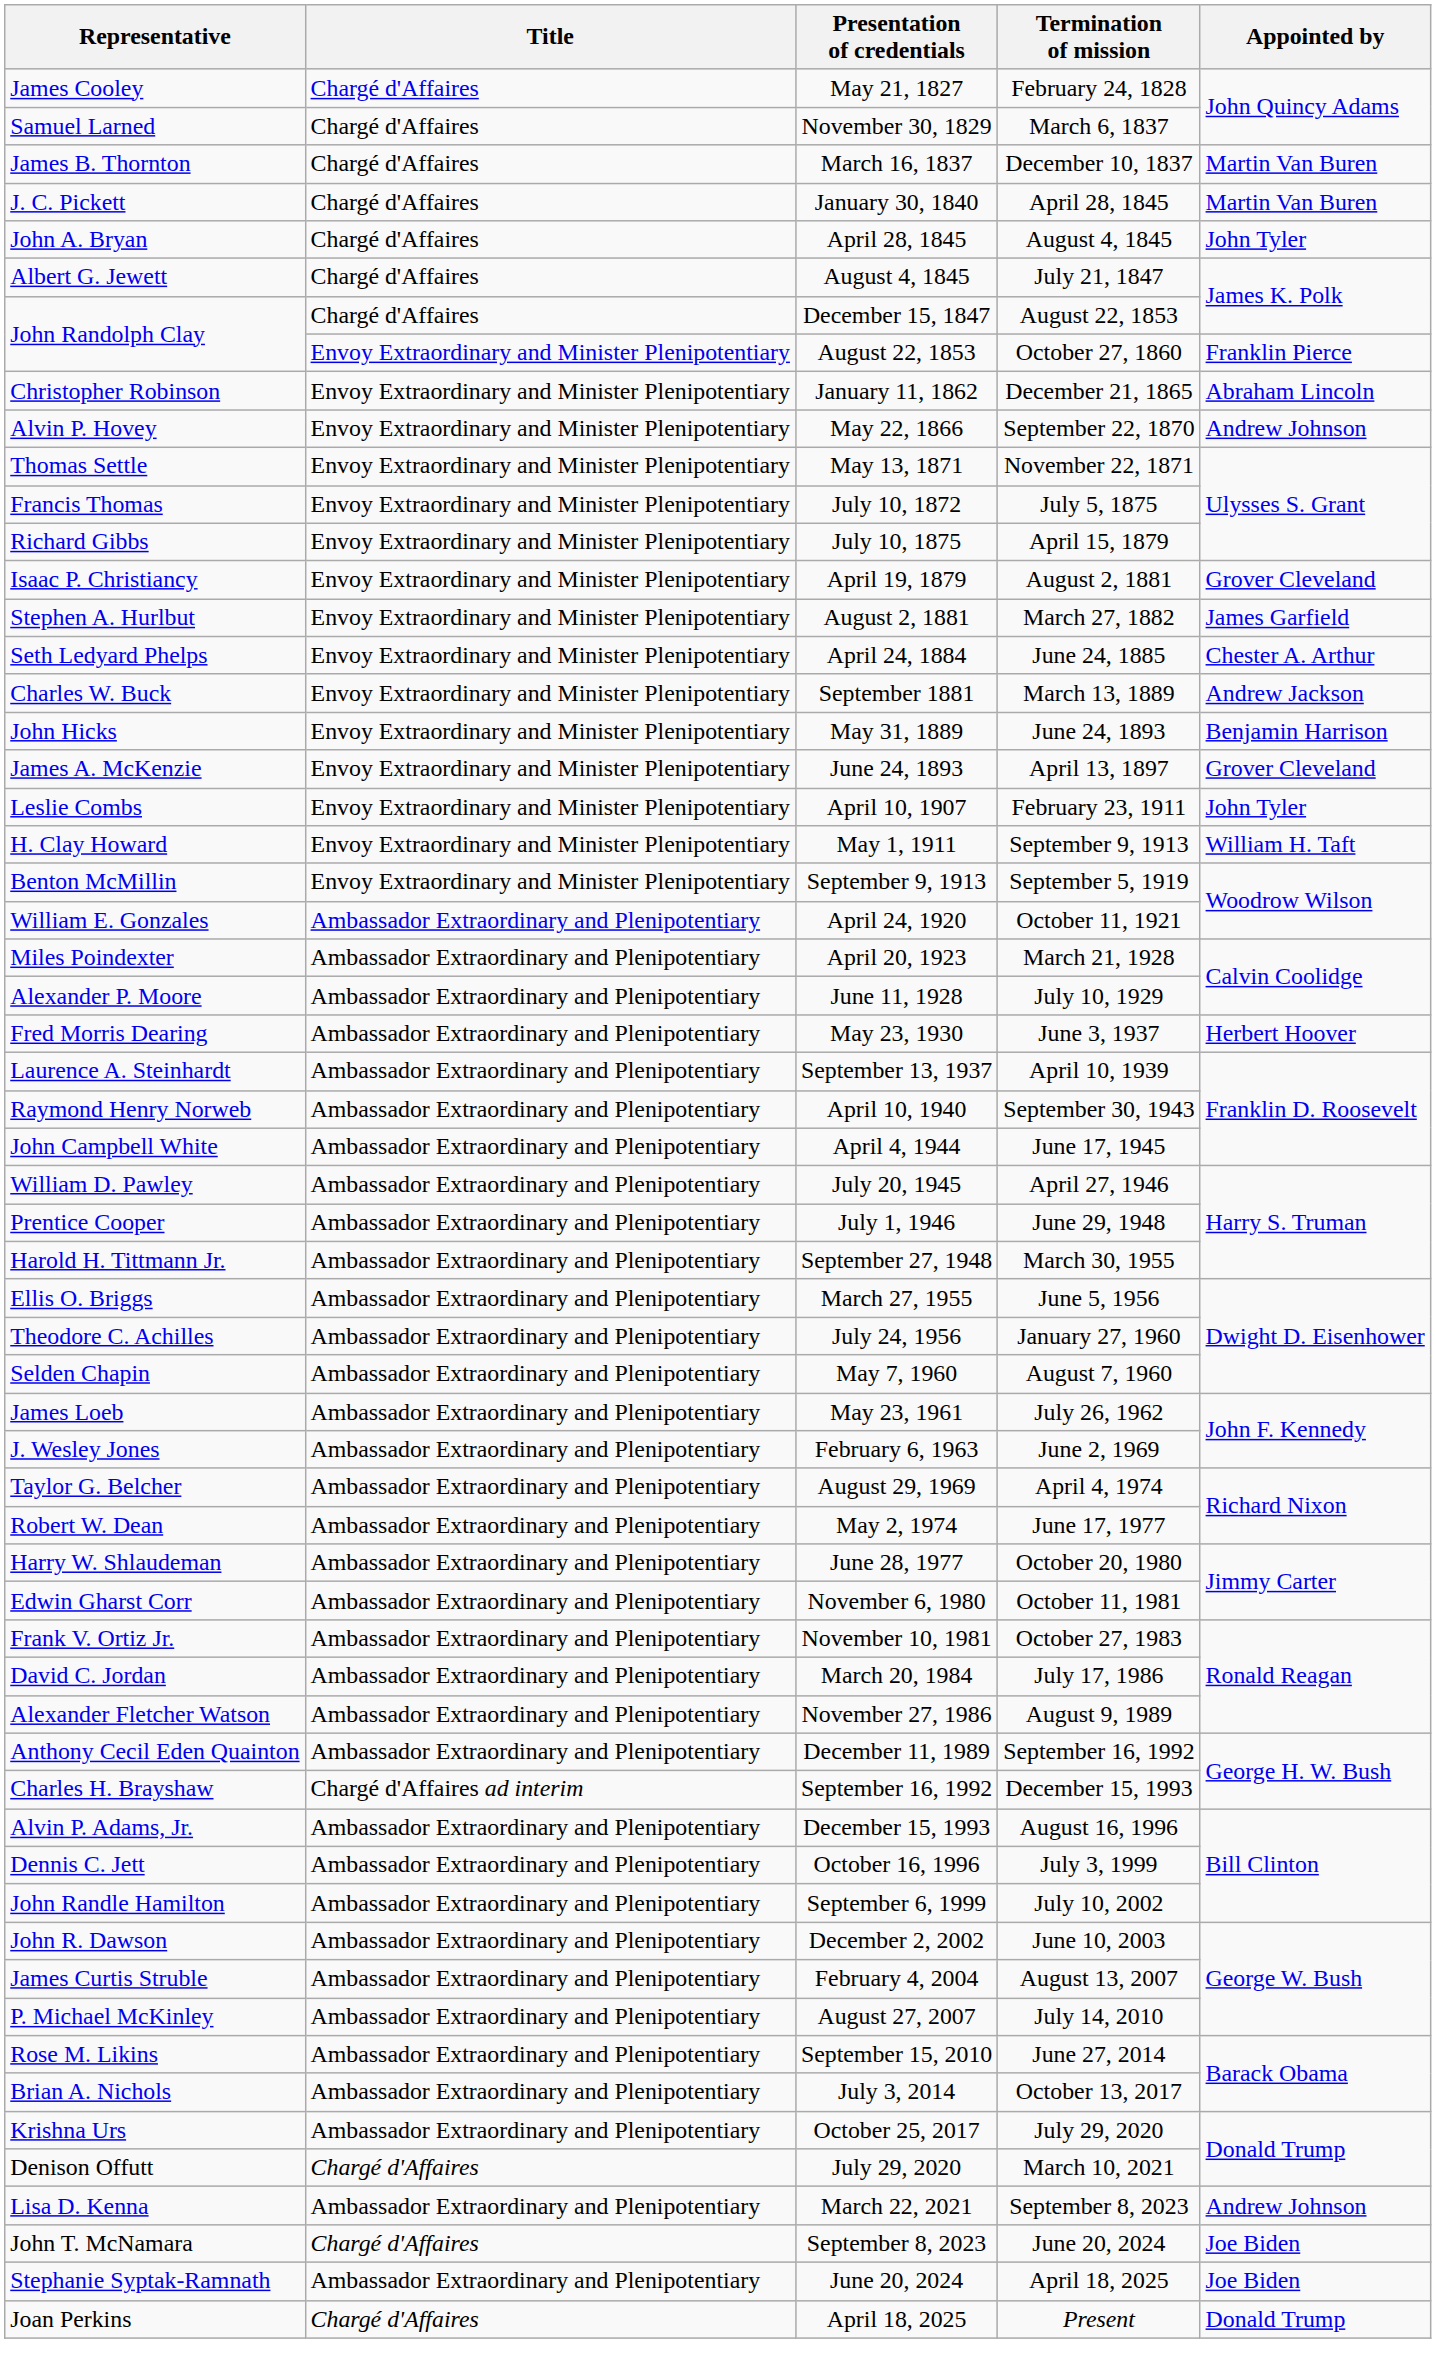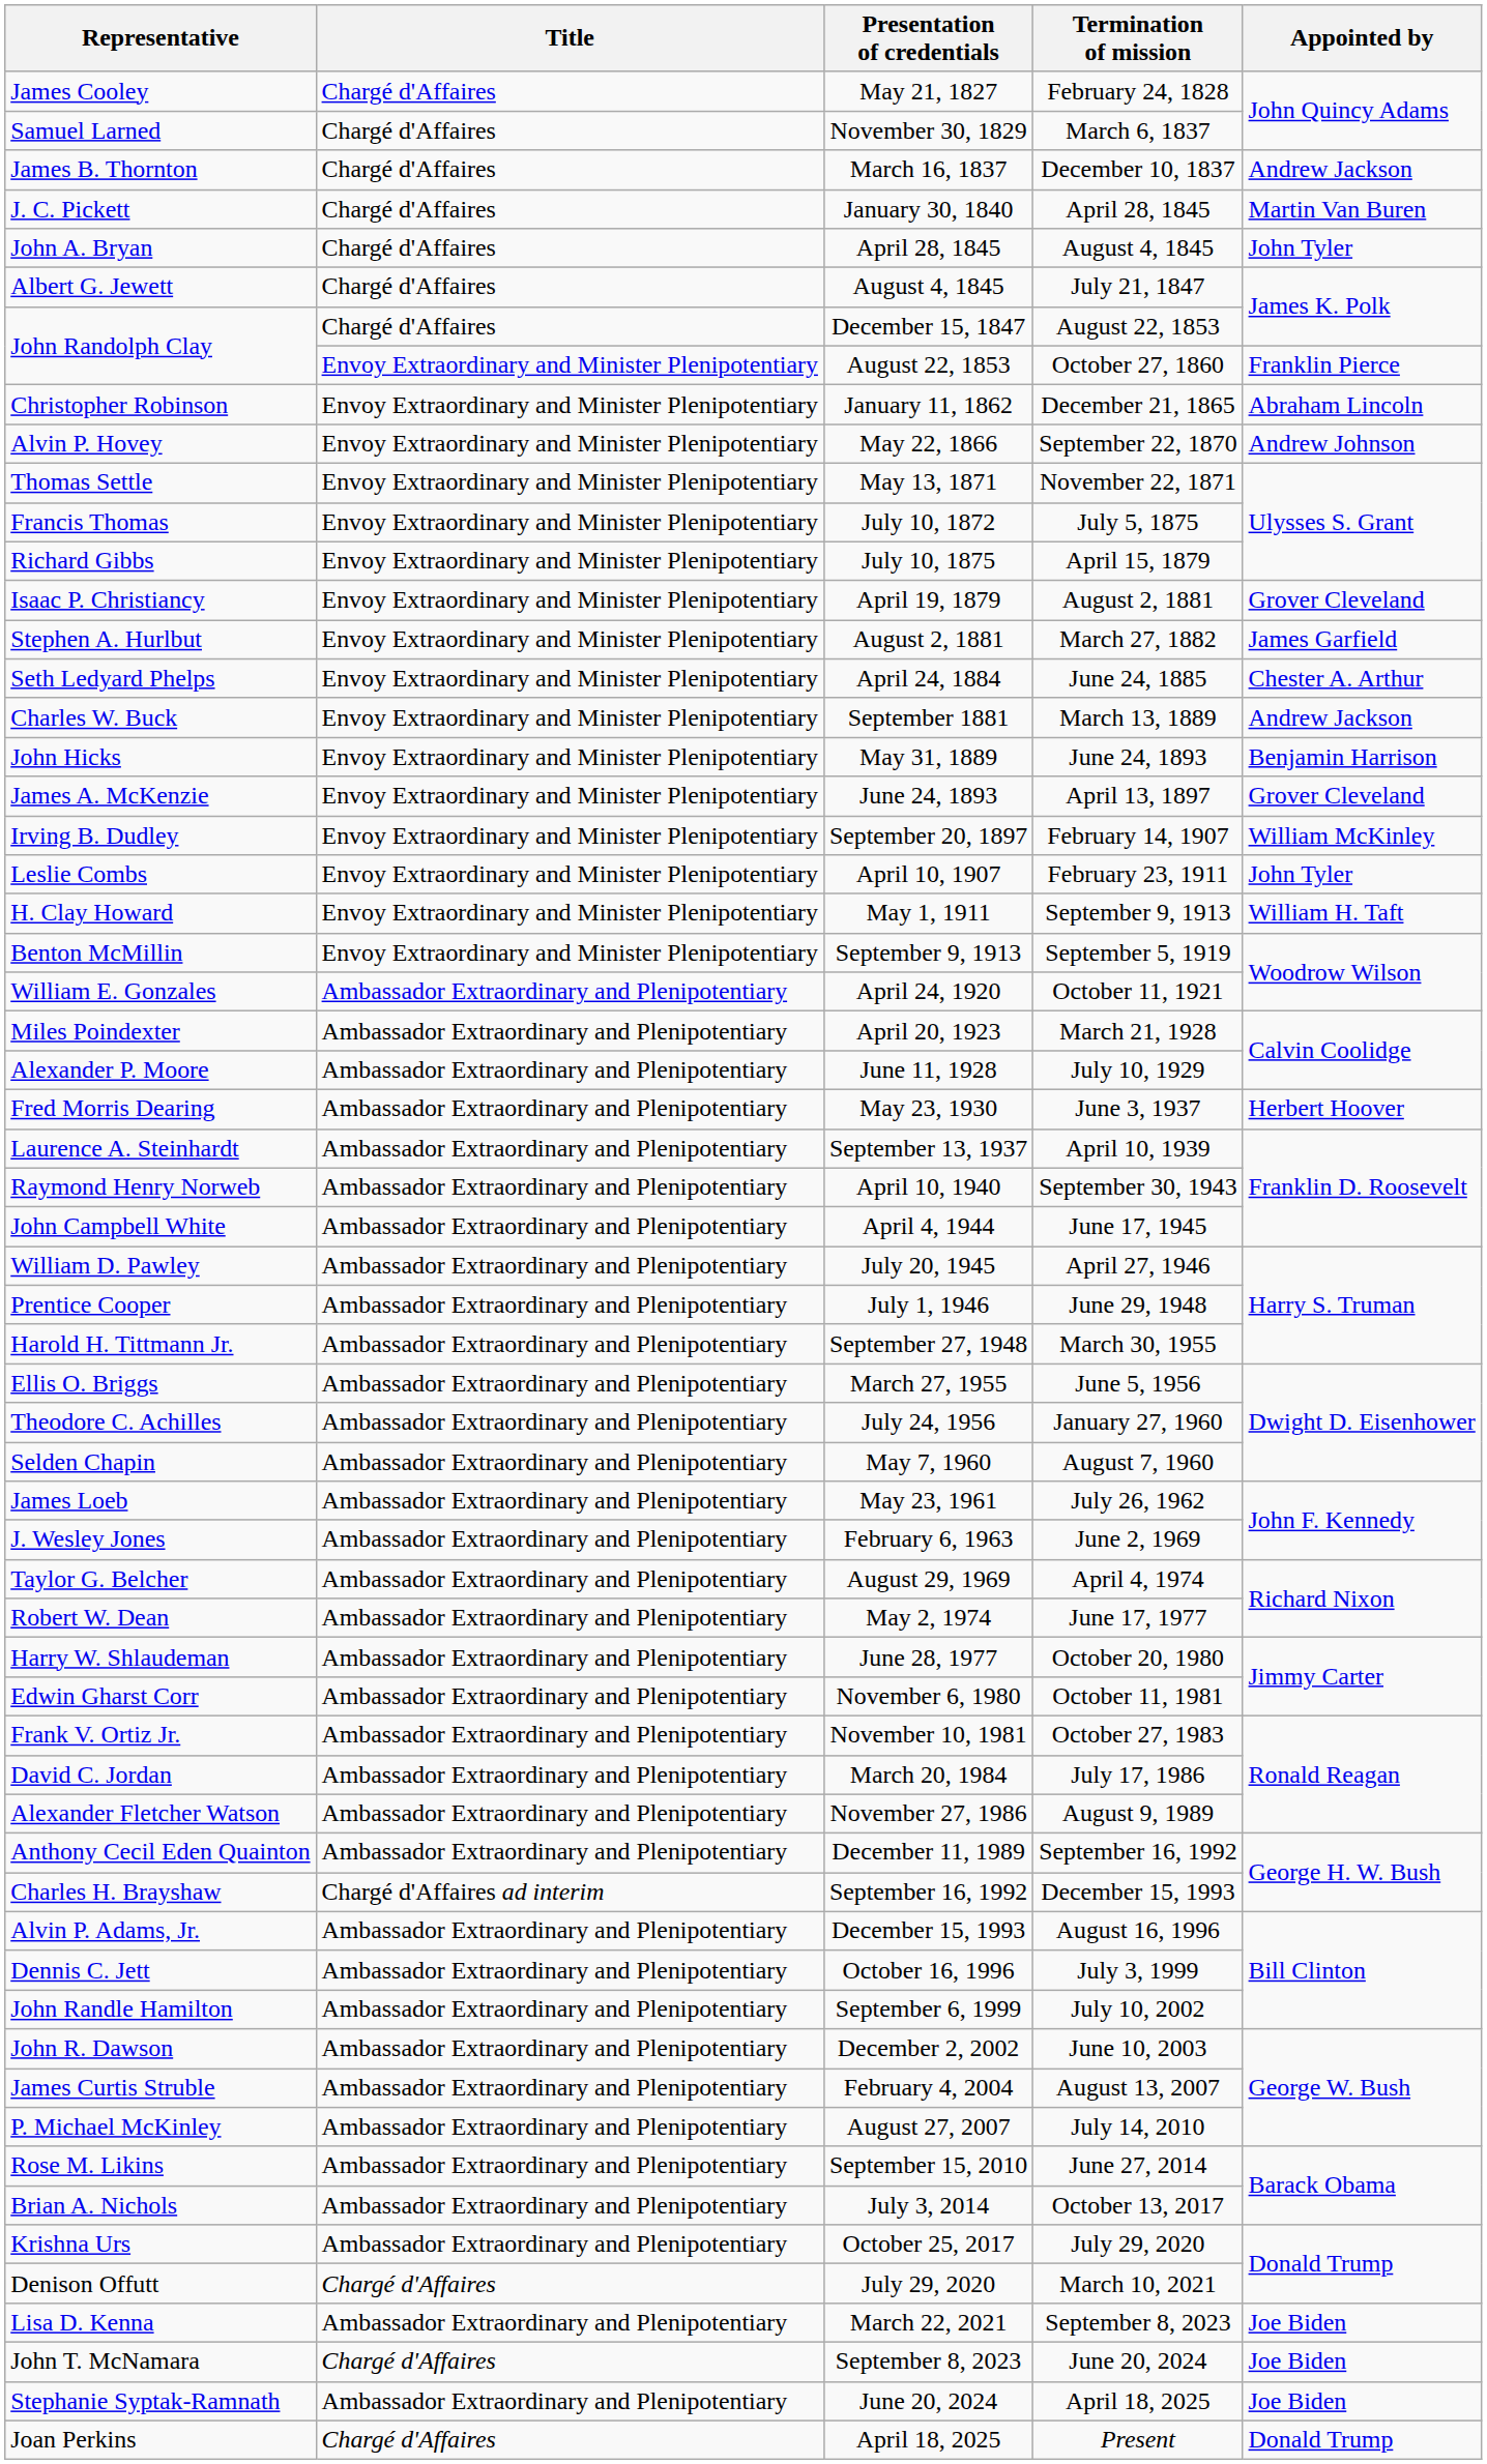March 16, 1837 | Appointed by: Martin Van Buren -> Andrew Jackson
+ row: Irving B. Dudley | Envoy Extraordinary and Minister Plenipotentiary | September 20, 1897 | February 14, 1907 | William McKinley
March 22, 2021 | Appointed by: Andrew Johnson -> Joe Biden
